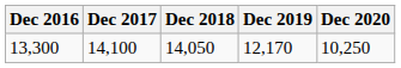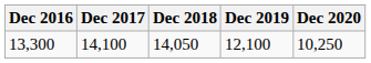13,300 | Dec 2019: 12,170 -> 12,100
